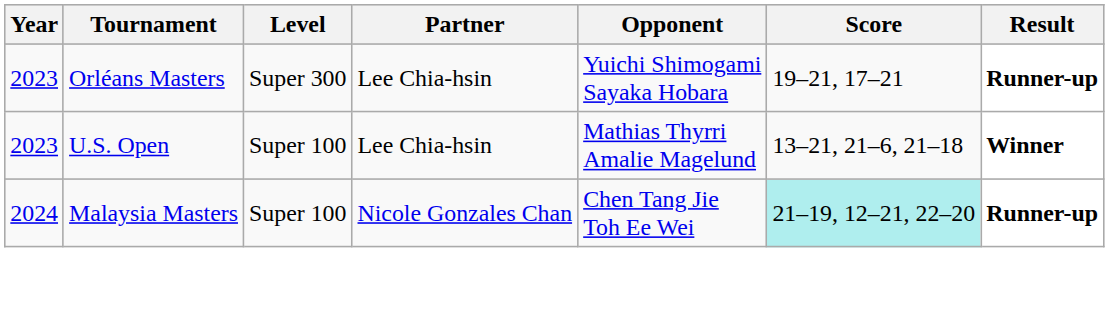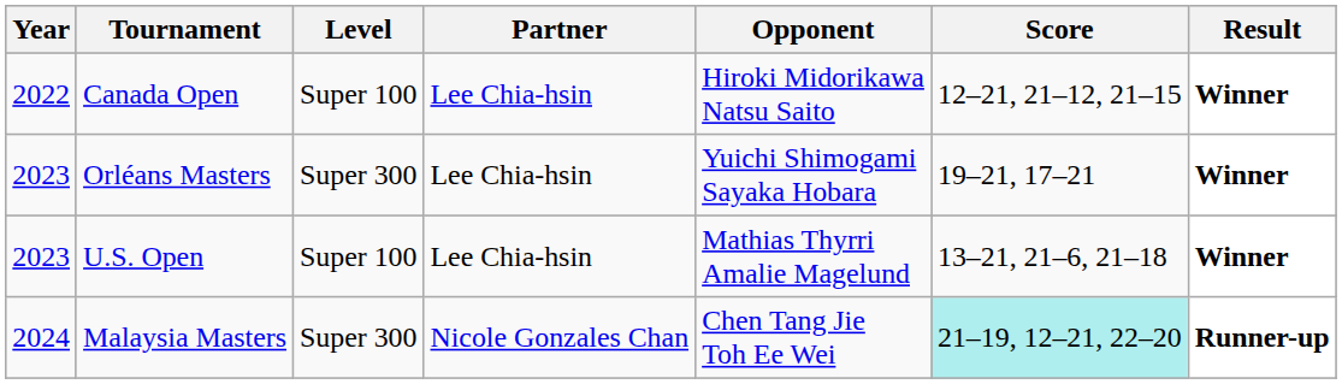+ row: 2022 | Canada Open | Super 100 | Lee Chia-hsin | Hiroki Midorikawa Natsu Saito | 12–21, 21–12, 21–15 | Winner
Orléans Masters | Result: Runner-up -> Winner
Malaysia Masters | Level: Super 100 -> Super 300
